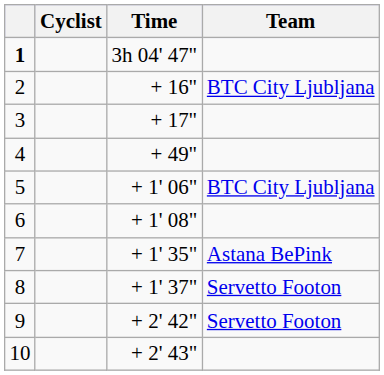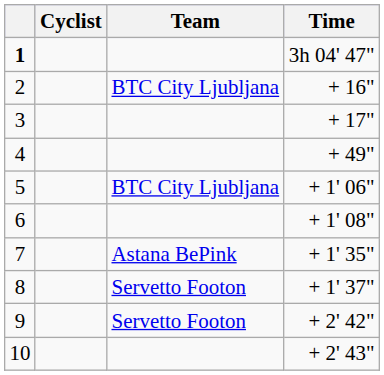columns swapped: Team <-> Time
